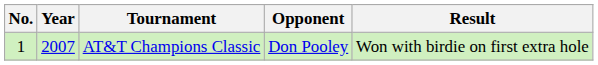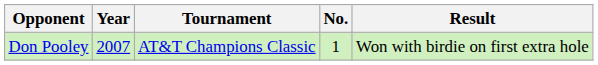columns swapped: No. <-> Opponent
